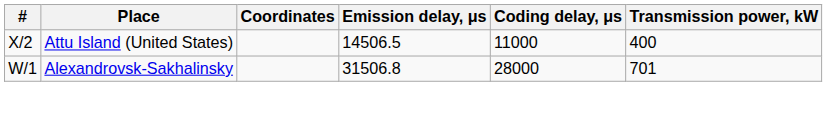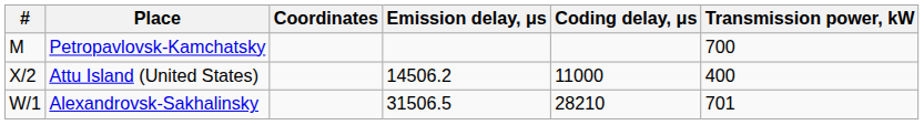+ row: M | Petropavlovsk-Kamchatsky | 700
Attu Island (United States) | Emission delay, μs: 14506.5 -> 14506.2
Alexandrovsk-Sakhalinsky | Emission delay, μs: 31506.8 -> 31506.5
Alexandrovsk-Sakhalinsky | Coding delay, μs: 28000 -> 28210
